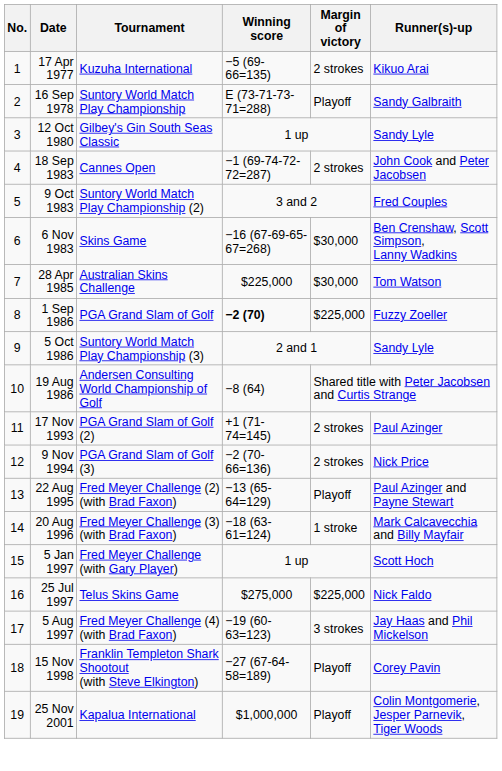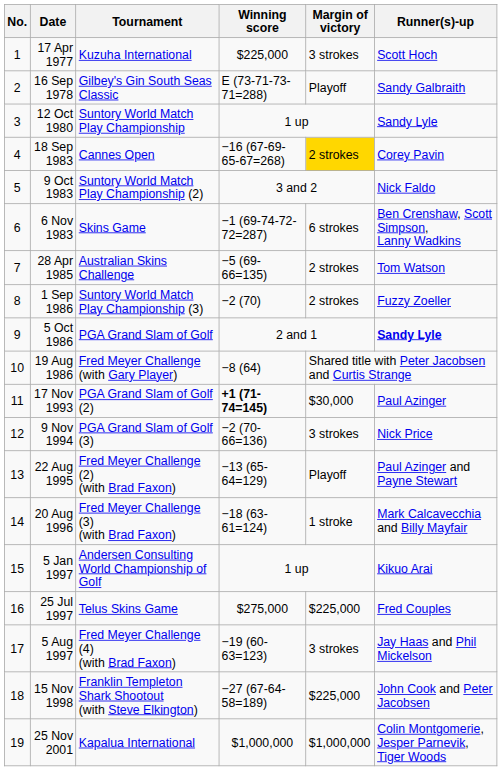17 Apr 1977 | Winning score: −5 (69-66=135) -> $225,000
17 Apr 1977 | Margin of victory: 2 strokes -> 3 strokes
17 Apr 1977 | Runner(s)-up: Kikuo Arai -> Scott Hoch
16 Sep 1978 | Tournament: Suntory World Match Play Championship -> Gilbey's Gin South Seas Classic
12 Oct 1980 | Tournament: Gilbey's Gin South Seas Classic -> Suntory World Match Play Championship
18 Sep 1983 | Winning score: −1 (69-74-72-72=287) -> −16 (67-69-65-67=268)
18 Sep 1983 | Margin of victory: no background -> gold background
18 Sep 1983 | Runner(s)-up: John Cook and Peter Jacobsen -> Corey Pavin
9 Oct 1983 | Runner(s)-up: Fred Couples -> Nick Faldo
6 Nov 1983 | Winning score: −16 (67-69-65-67=268) -> −1 (69-74-72-72=287)
6 Nov 1983 | Margin of victory: $30,000 -> 6 strokes
28 Apr 1985 | Winning score: $225,000 -> −5 (69-66=135)
28 Apr 1985 | Margin of victory: $30,000 -> 2 strokes
1 Sep 1986 | Tournament: PGA Grand Slam of Golf -> Suntory World Match Play Championship (3)
1 Sep 1986 | Winning score: bold -> normal
1 Sep 1986 | Margin of victory: $225,000 -> 2 strokes
5 Oct 1986 | Tournament: Suntory World Match Play Championship (3) -> PGA Grand Slam of Golf
5 Oct 1986 | Runner(s)-up: normal -> bold
19 Aug 1986 | Tournament: Andersen Consulting World Championship of Golf -> Fred Meyer Challenge (with Gary Player)
17 Nov 1993 | Winning score: normal -> bold
17 Nov 1993 | Margin of victory: 2 strokes -> $30,000
9 Nov 1994 | Margin of victory: 2 strokes -> 3 strokes
5 Jan 1997 | Tournament: Fred Meyer Challenge (with Gary Player) -> Andersen Consulting World Championship of Golf
5 Jan 1997 | Runner(s)-up: Scott Hoch -> Kikuo Arai
25 Jul 1997 | Runner(s)-up: Nick Faldo -> Fred Couples
15 Nov 1998 | Margin of victory: Playoff -> $225,000
15 Nov 1998 | Runner(s)-up: Corey Pavin -> John Cook and Peter Jacobsen
25 Nov 2001 | Margin of victory: Playoff -> $1,000,000
